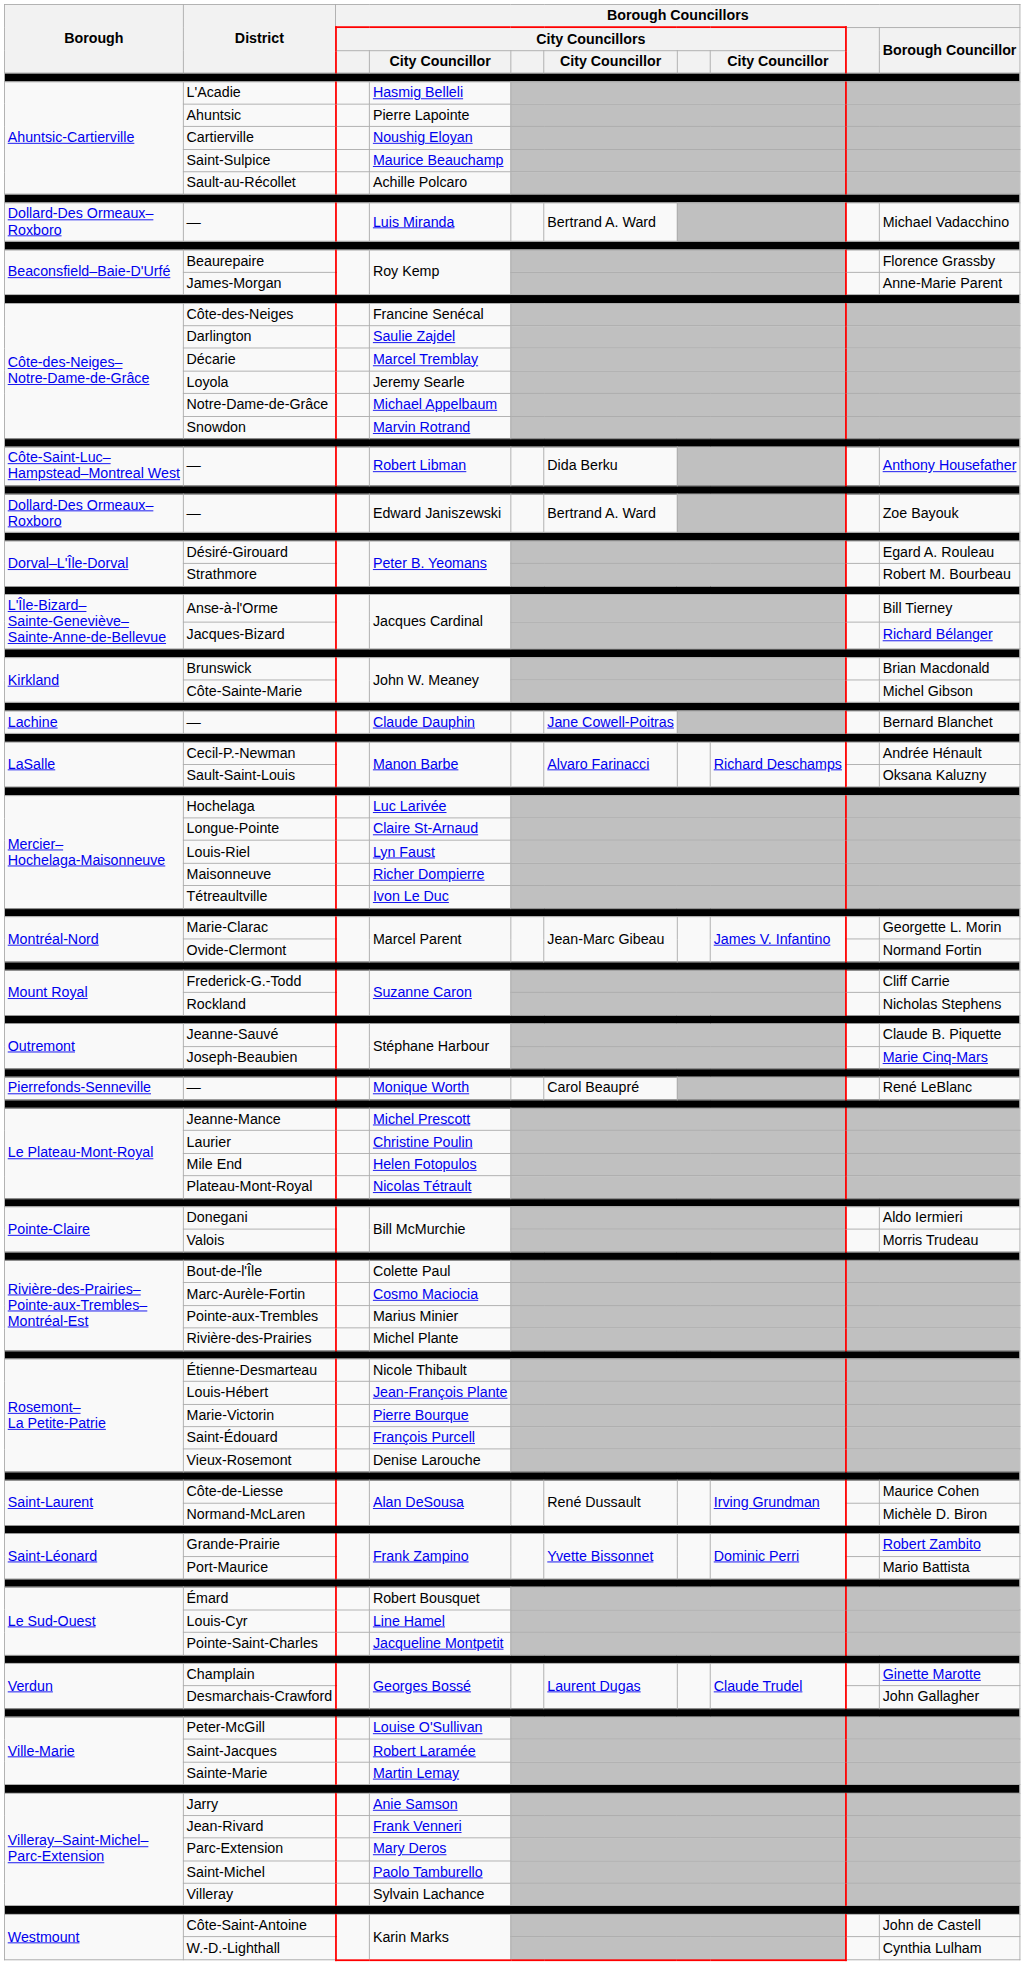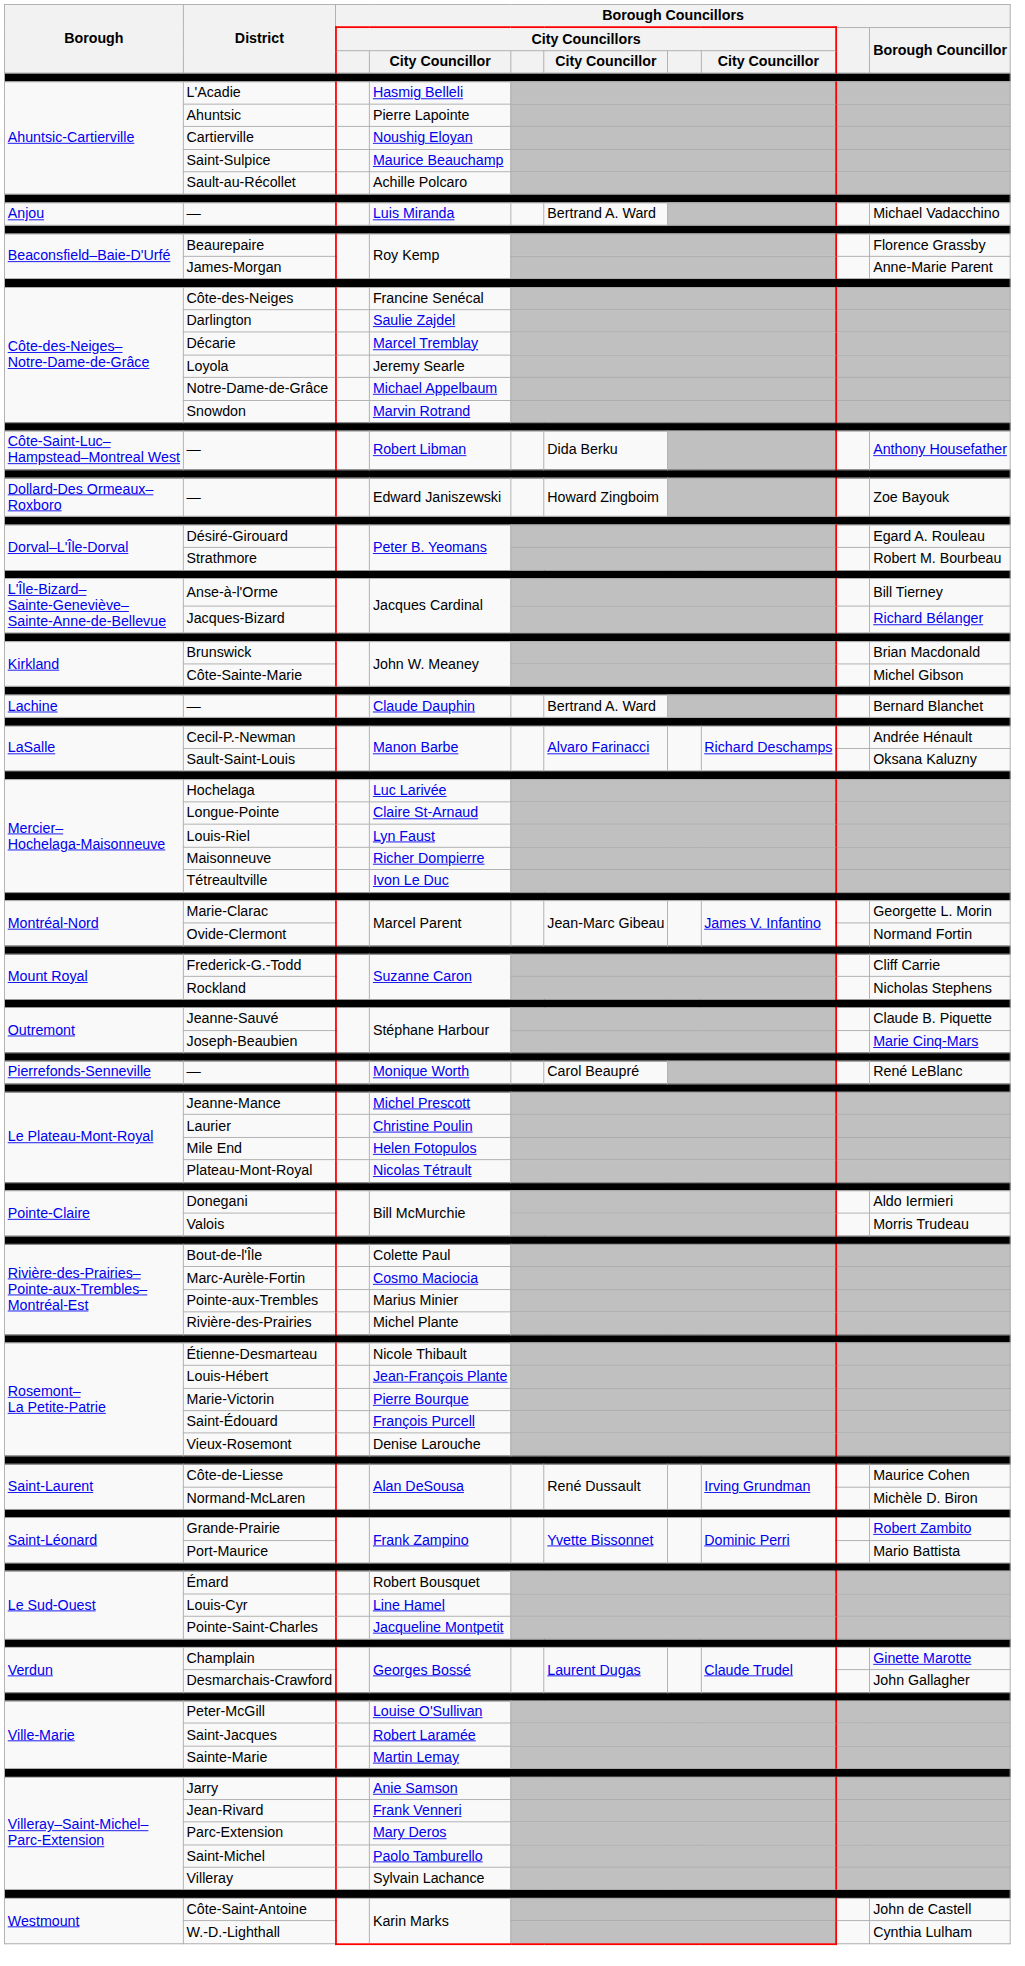— / Luis Miranda | Borough: Dollard-Des Ormeaux– Roxboro -> Anjou
— / Edward Janiszewski | column 6: Bertrand A. Ward -> Howard Zingboim
— / Claude Dauphin | column 6: Jane Cowell-Poitras -> Bertrand A. Ward
